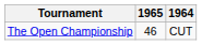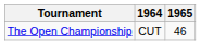columns swapped: 1964 <-> 1965
